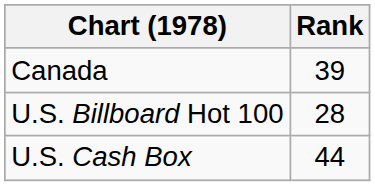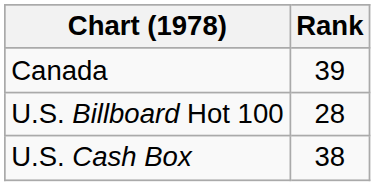U.S. Cash Box | Rank: 44 -> 38
